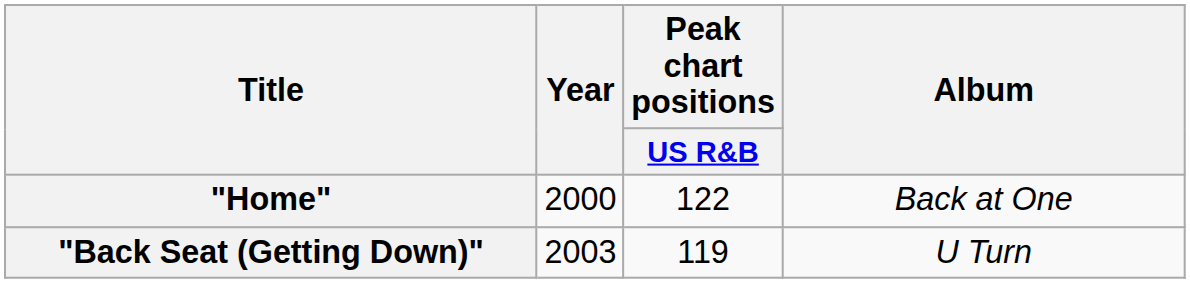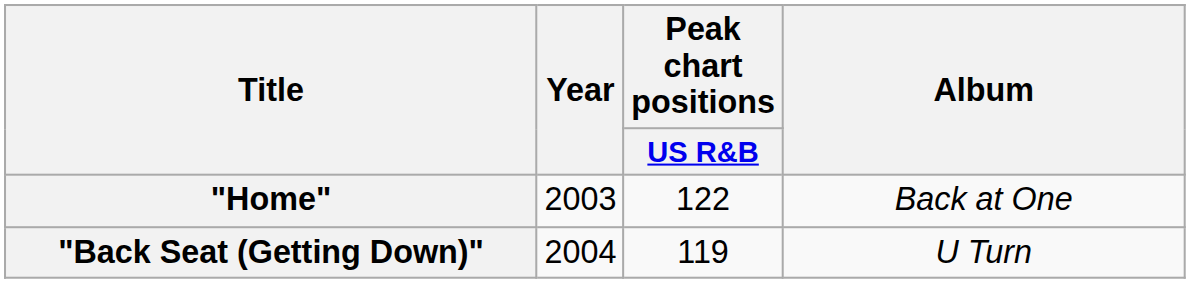"Home" | Year: 2000 -> 2003
"Back Seat (Getting Down)" | Year: 2003 -> 2004
